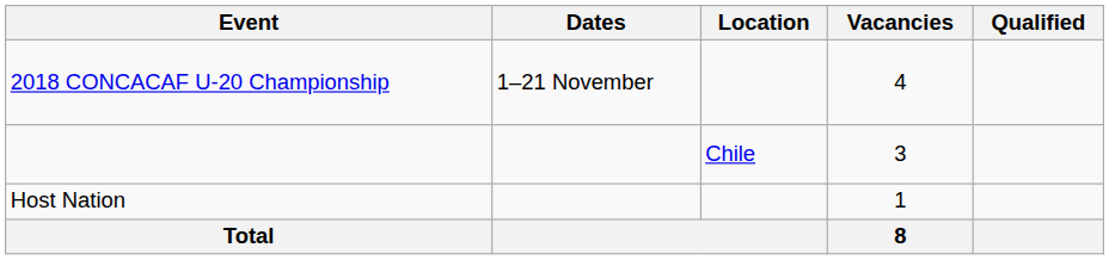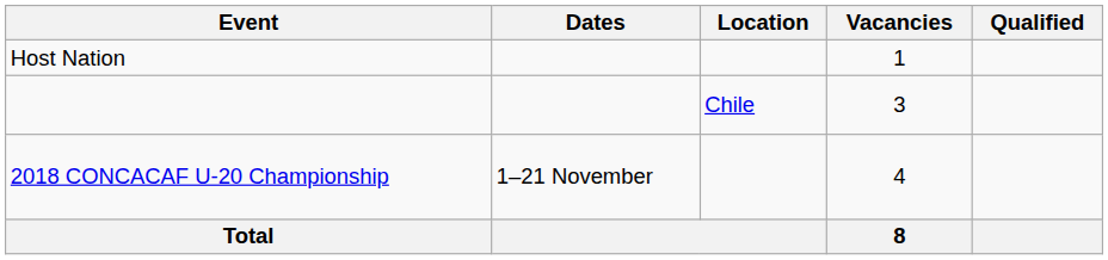rows swapped: Host Nation <-> 2018 CONCACAF U-20 Championship
